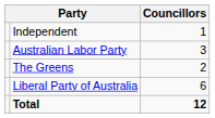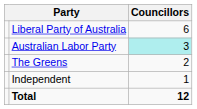rows swapped: Liberal Party of Australia <-> Independent
Australian Labor Party | Councillors: no background -> paleturquoise background
